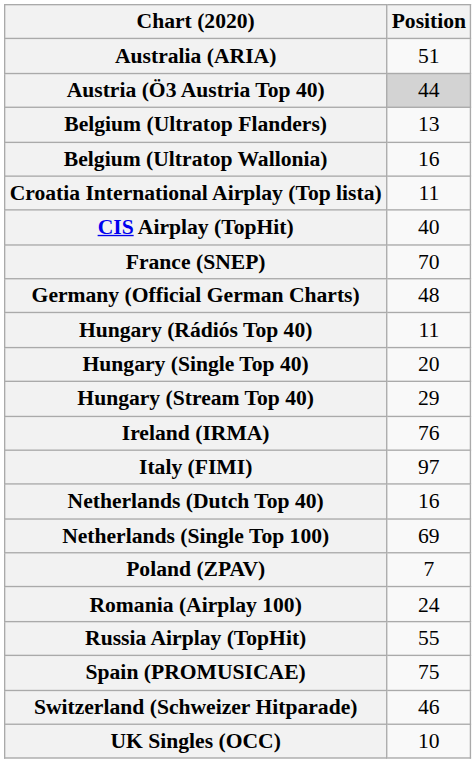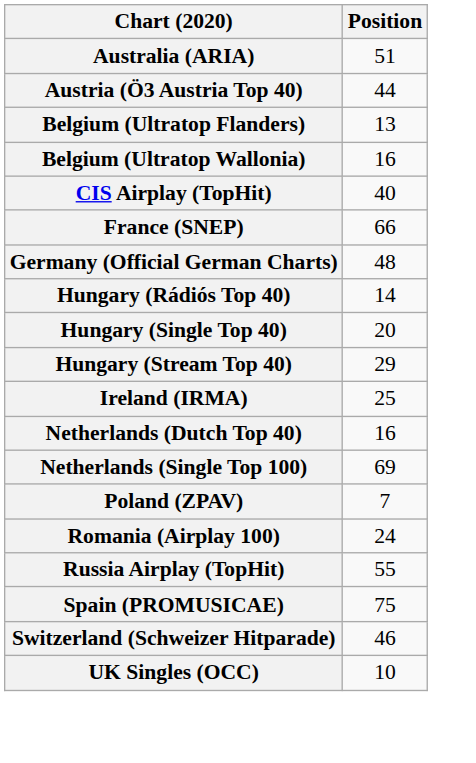Austria (Ö3 Austria Top 40) | Position: lightgrey background -> no background
- row: Croatia International Airplay (Top lista) | 11
France (SNEP) | Position: 70 -> 66
Hungary (Rádiós Top 40) | Position: 11 -> 14
Ireland (IRMA) | Position: 76 -> 25
- row: Italy (FIMI) | 97
